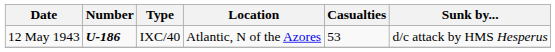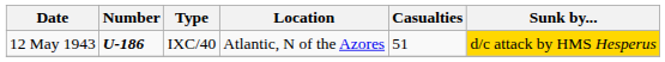12 May 1943 | Casualties: 53 -> 51
12 May 1943 | Sunk by...: no background -> gold background
